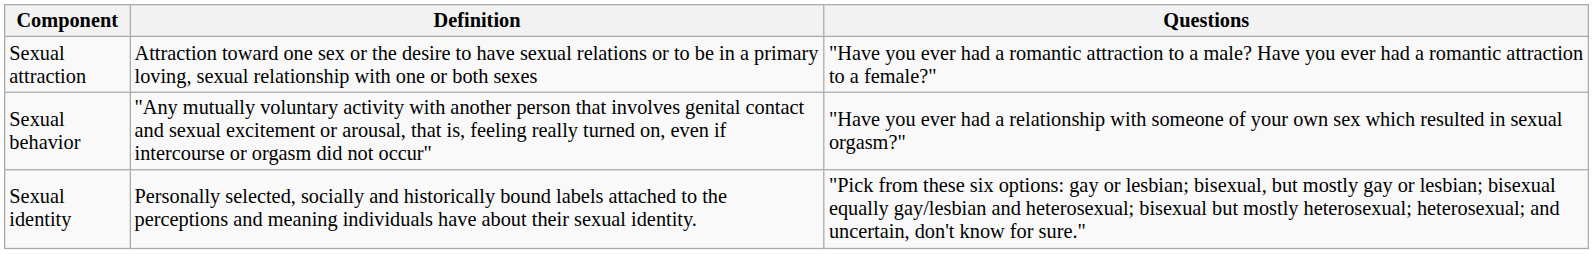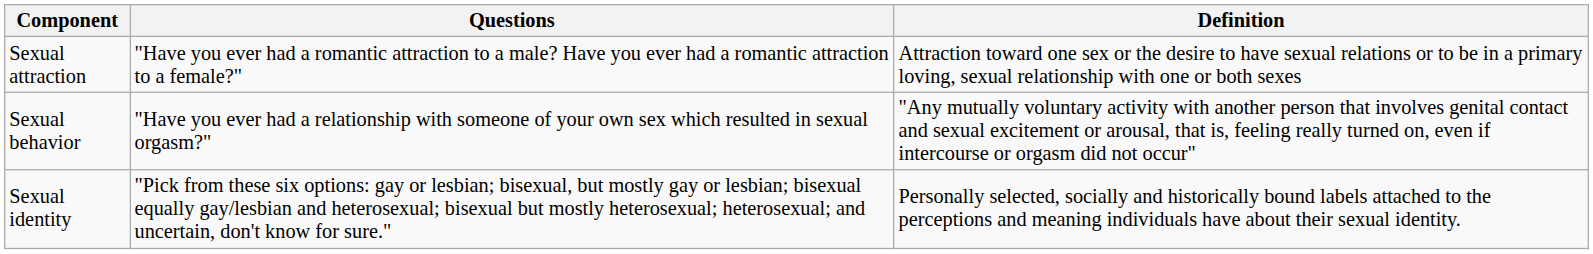columns swapped: Definition <-> Questions
